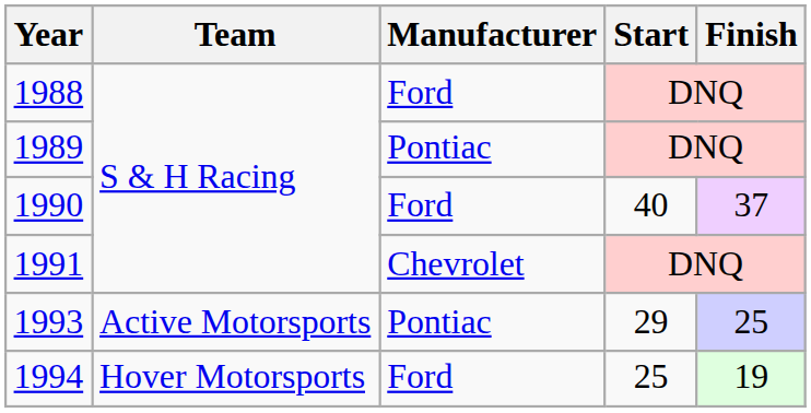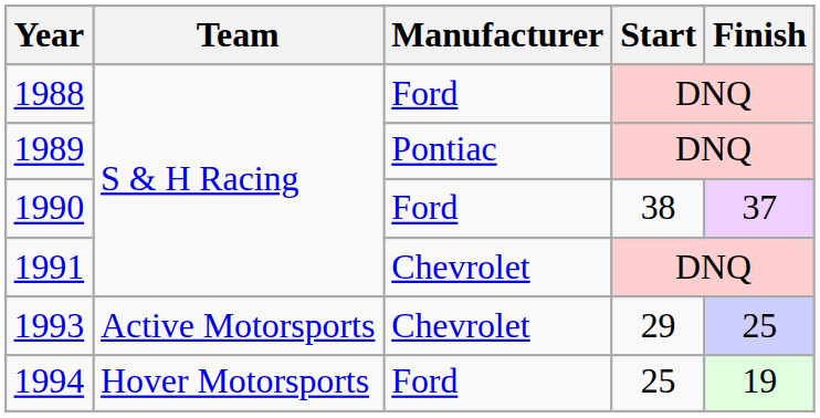1990 | Start: 40 -> 38
1993 | Manufacturer: Pontiac -> Chevrolet
